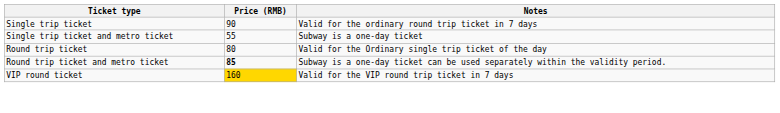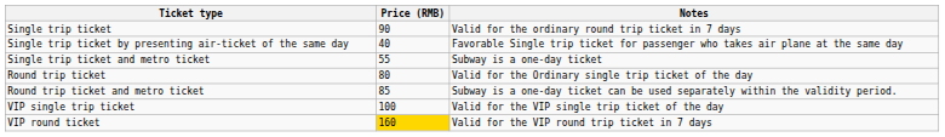+ row: Single trip ticket by presenting air-ticket of the same day | 40 | Favorable Single trip ticket for passenger who takes air plane at the same day
Round trip ticket and metro ticket | Price (RMB): bold -> normal
+ row: VIP single trip ticket | 100 | Valid for the VIP single trip ticket of the day
